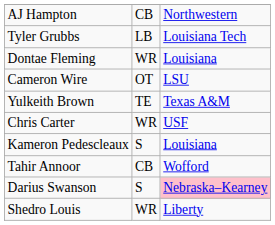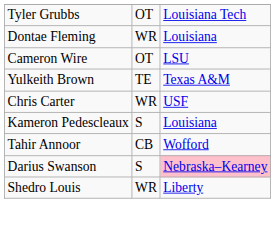- row: AJ Hampton | CB | Northwestern
Tyler Grubbs | column 2: LB -> OT
